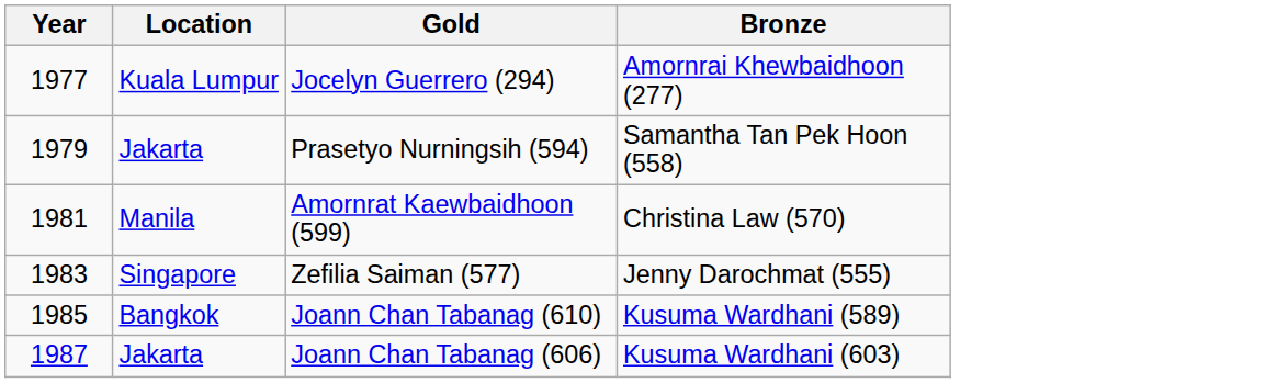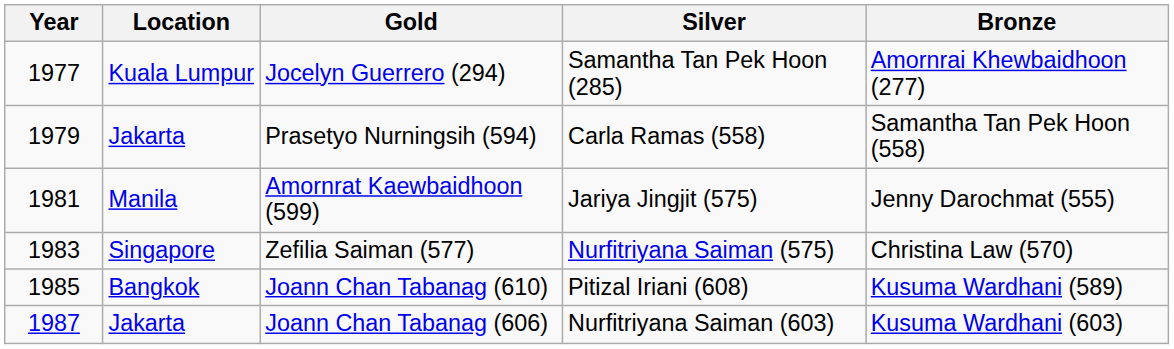+ column: Silver | Samantha Tan Pek Hoon (285) | Carla Ramas (558) | Jariya Jingjit (575) | Nurfitriyana Saiman (575) | Pitizal Iriani (608) | Nurfitriyana Saiman (603)
Amornrat Kaewbaidhoon (599) | Bronze: Christina Law (570) -> Jenny Darochmat (555)
Zefilia Saiman (577) | Bronze: Jenny Darochmat (555) -> Christina Law (570)
